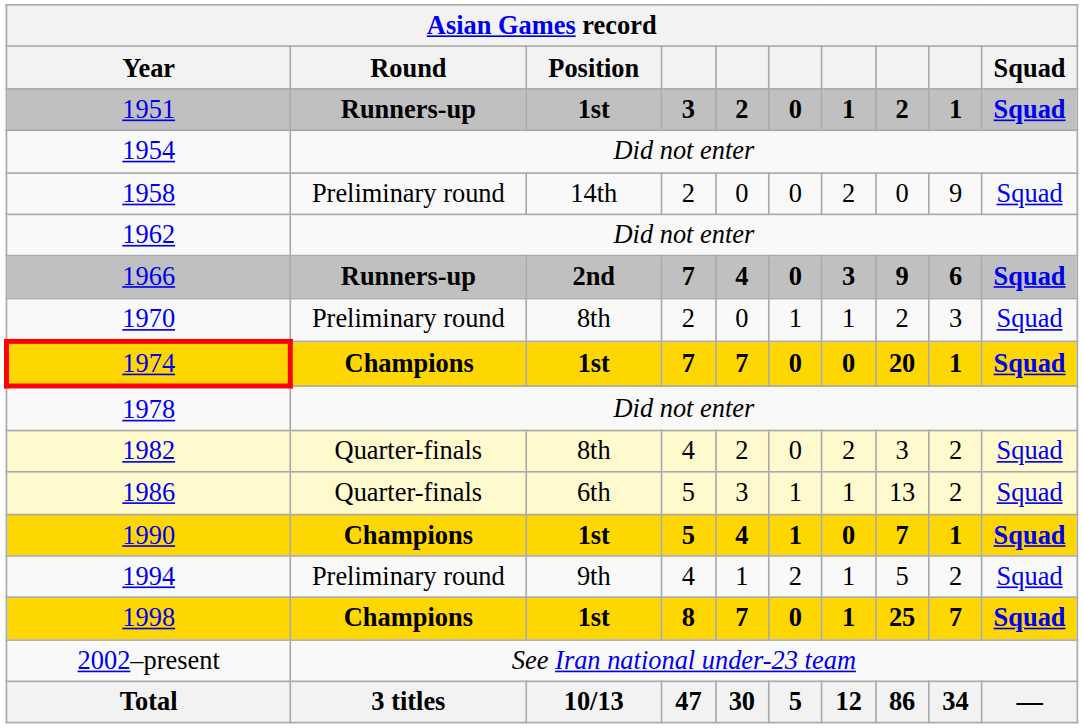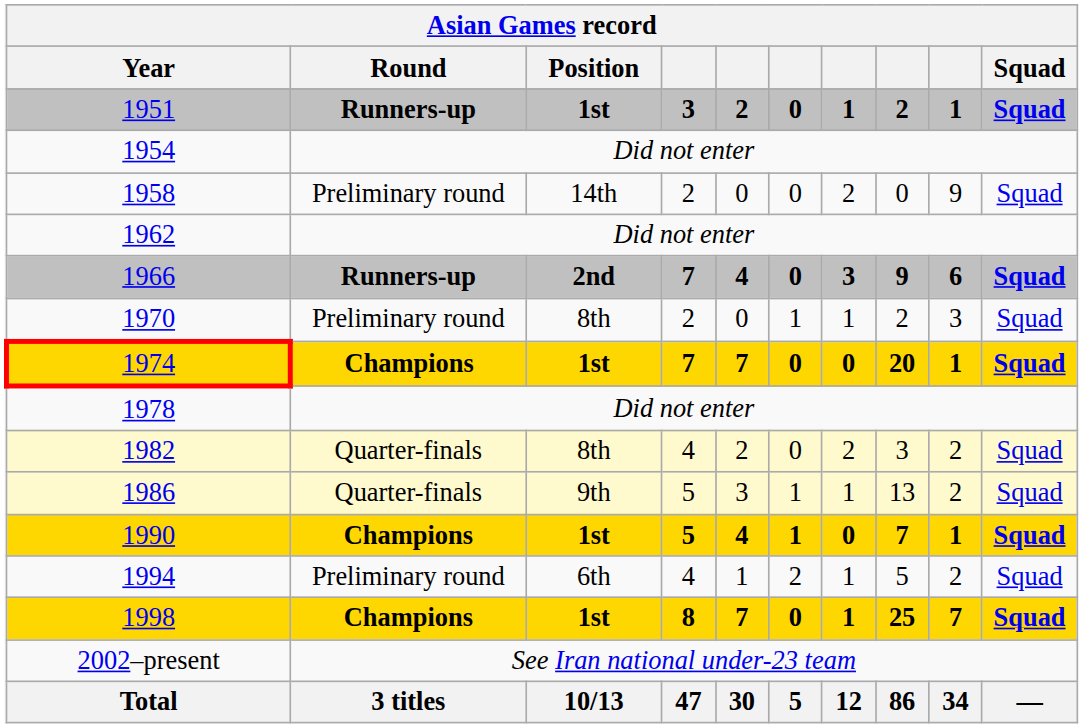1986 | Position: 6th -> 9th
1994 | Position: 9th -> 6th
